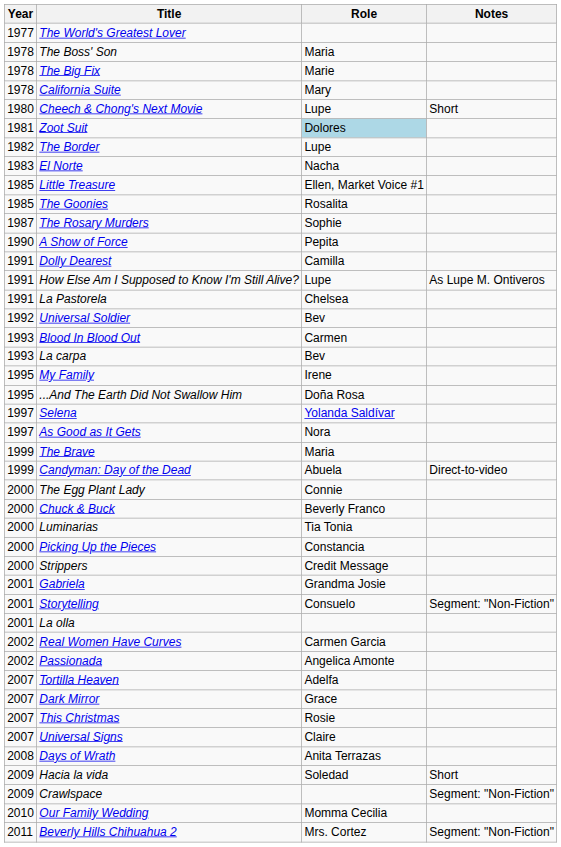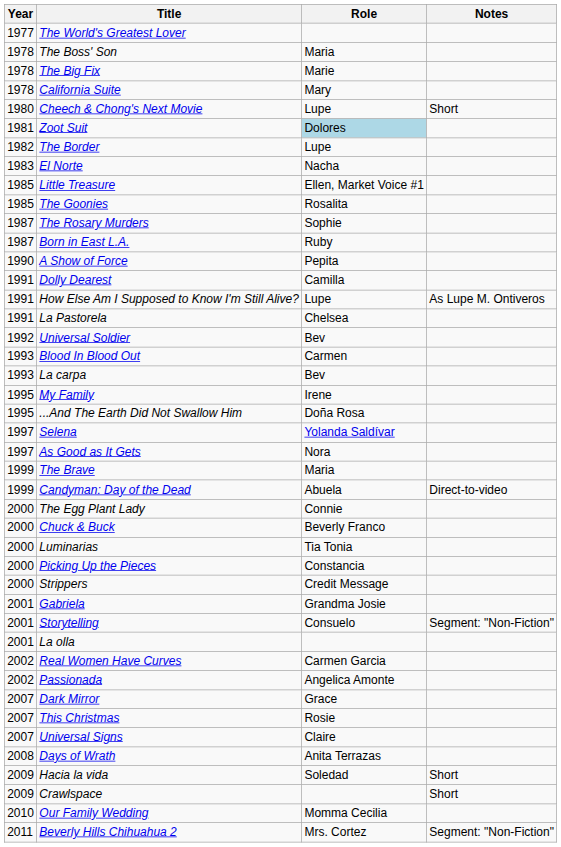+ row: 1987 | Born in East L.A. | Ruby
- row: 2007 | Tortilla Heaven | Adelfa
Crawlspace | Notes: Segment: "Non-Fiction" -> Short
